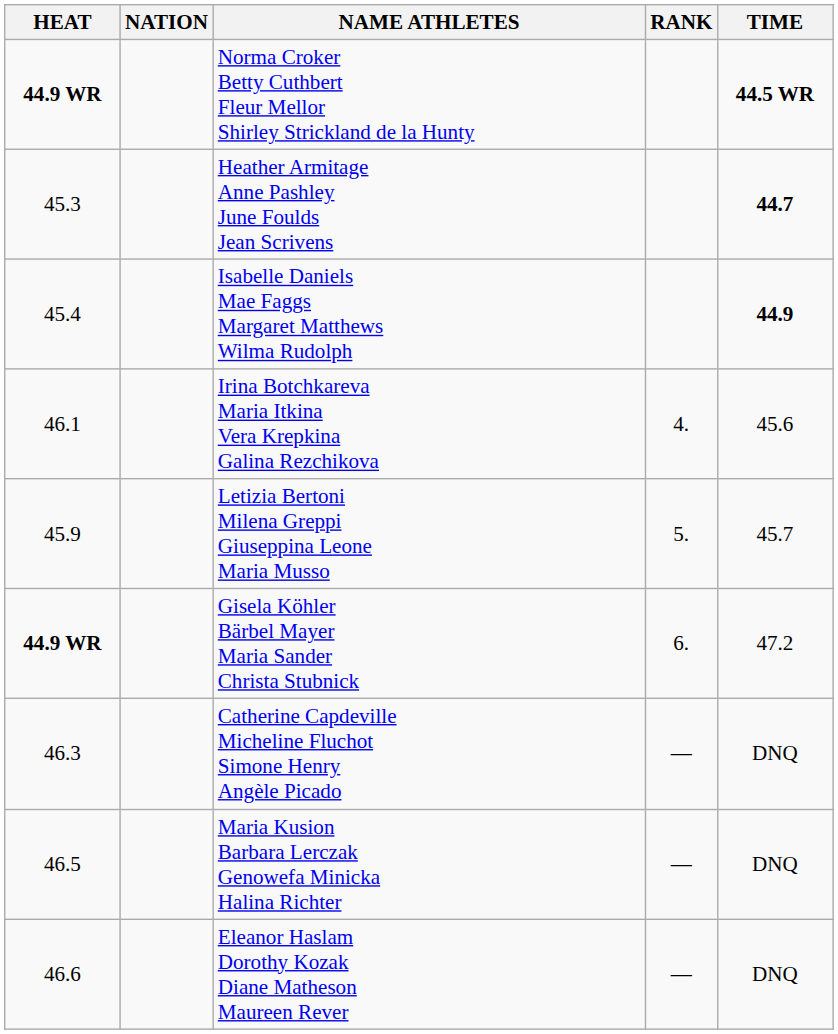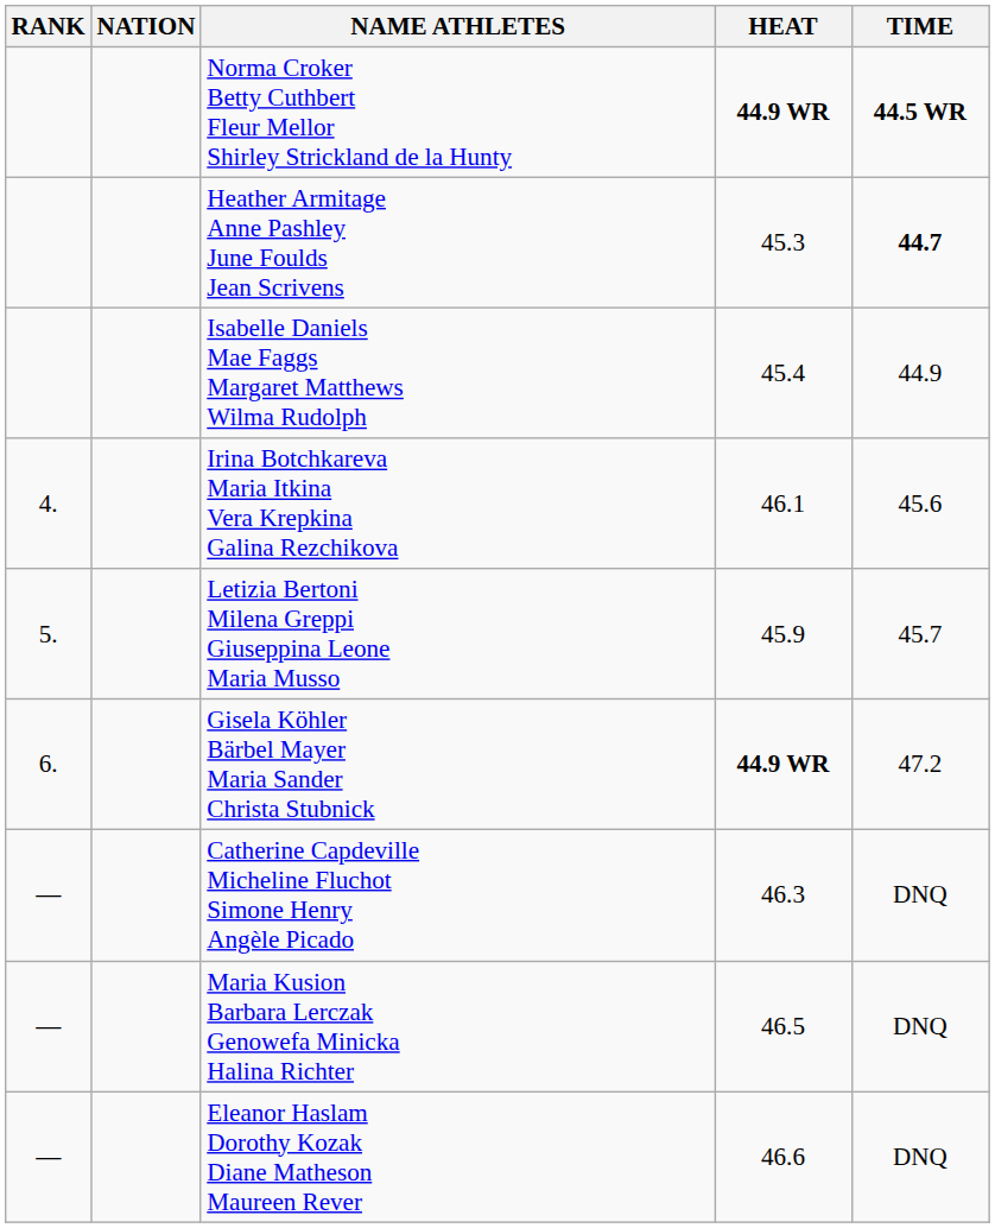columns swapped: RANK <-> HEAT
Isabelle Daniels Mae Faggs Margaret Matthews Wilma Rudolph | TIME: bold -> normal
